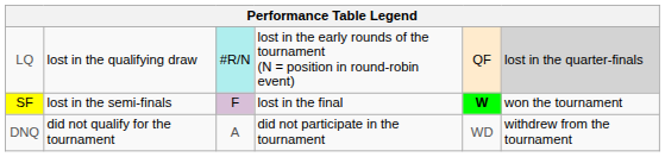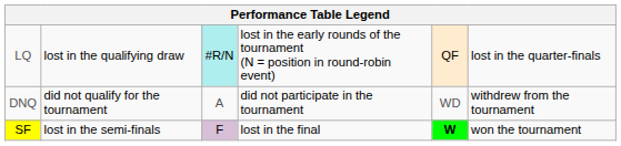LQ | column 6: lightgrey background -> no background
rows swapped: SF <-> DNQ
